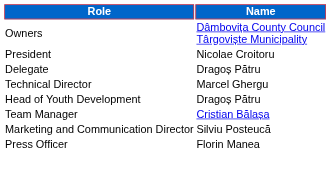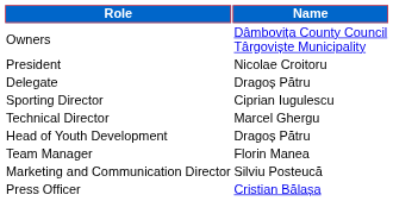+ row: Sporting Director | Ciprian Iugulescu
Team Manager | Name: Cristian Bălașa -> Florin Manea
Press Officer | Name: Florin Manea -> Cristian Bălașa
